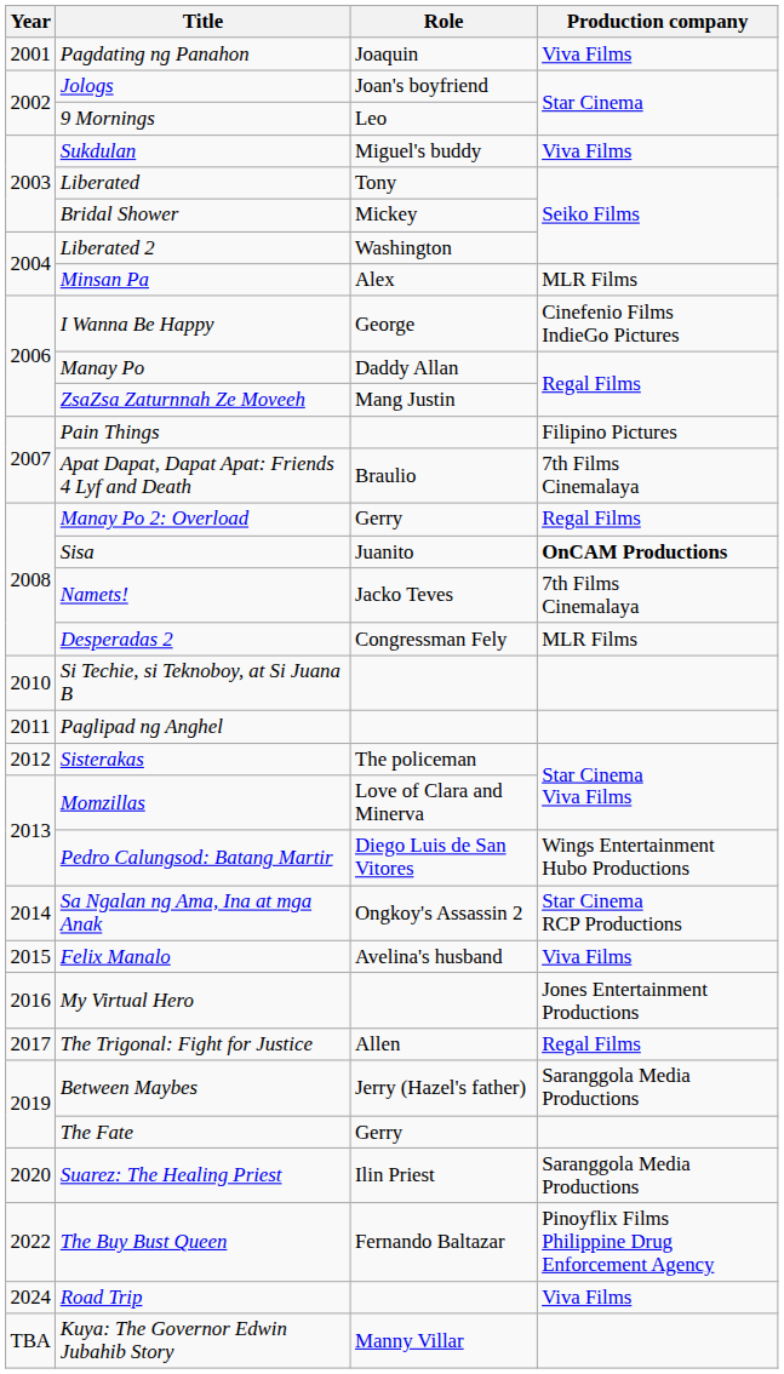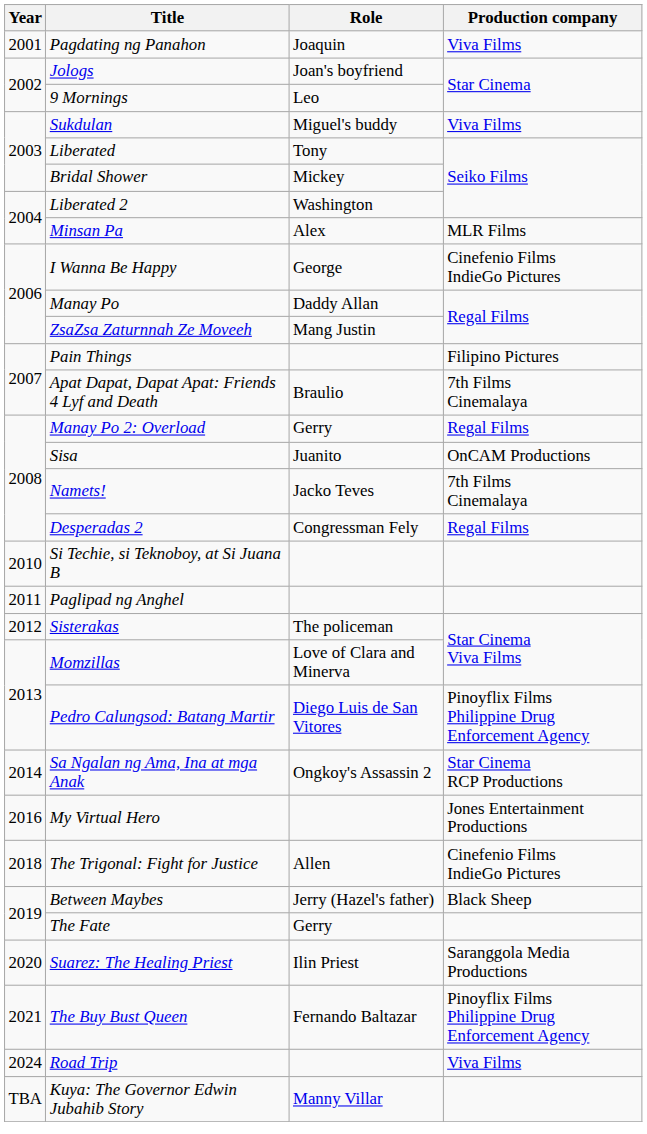Sisa | Production company: bold -> normal
Desperadas 2 | Production company: MLR Films -> Regal Films
Pedro Calungsod: Batang Martir | Production company: Wings Entertainment Hubo Productions -> Pinoyflix Films Philippine Drug Enforcement Agency
- row: 2015 | Felix Manalo | Avelina's husband | Viva Films
The Trigonal: Fight for Justice | Year: 2017 -> 2018
The Trigonal: Fight for Justice | Production company: Regal Films -> Cinefenio Films IndieGo Pictures
Between Maybes | Production company: Saranggola Media Productions -> Black Sheep
The Buy Bust Queen | Year: 2022 -> 2021
